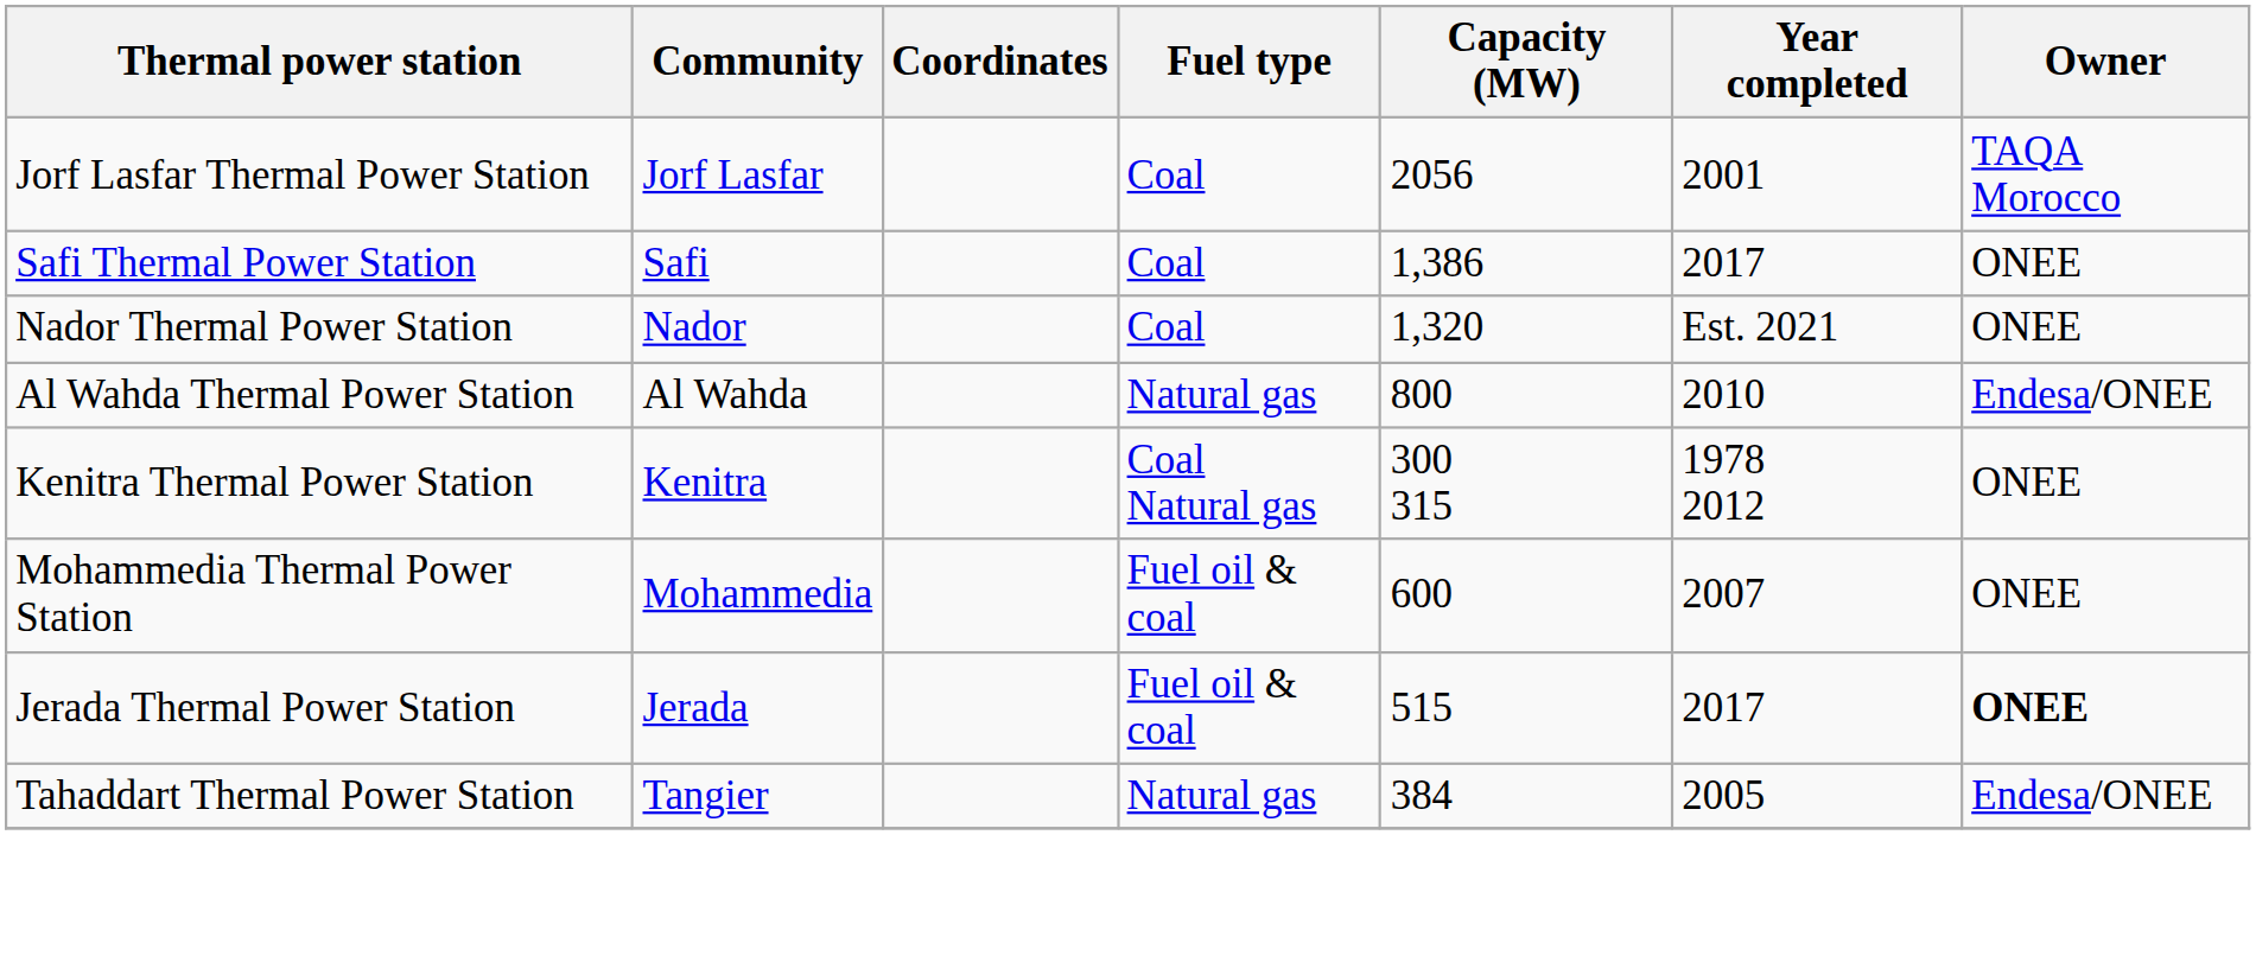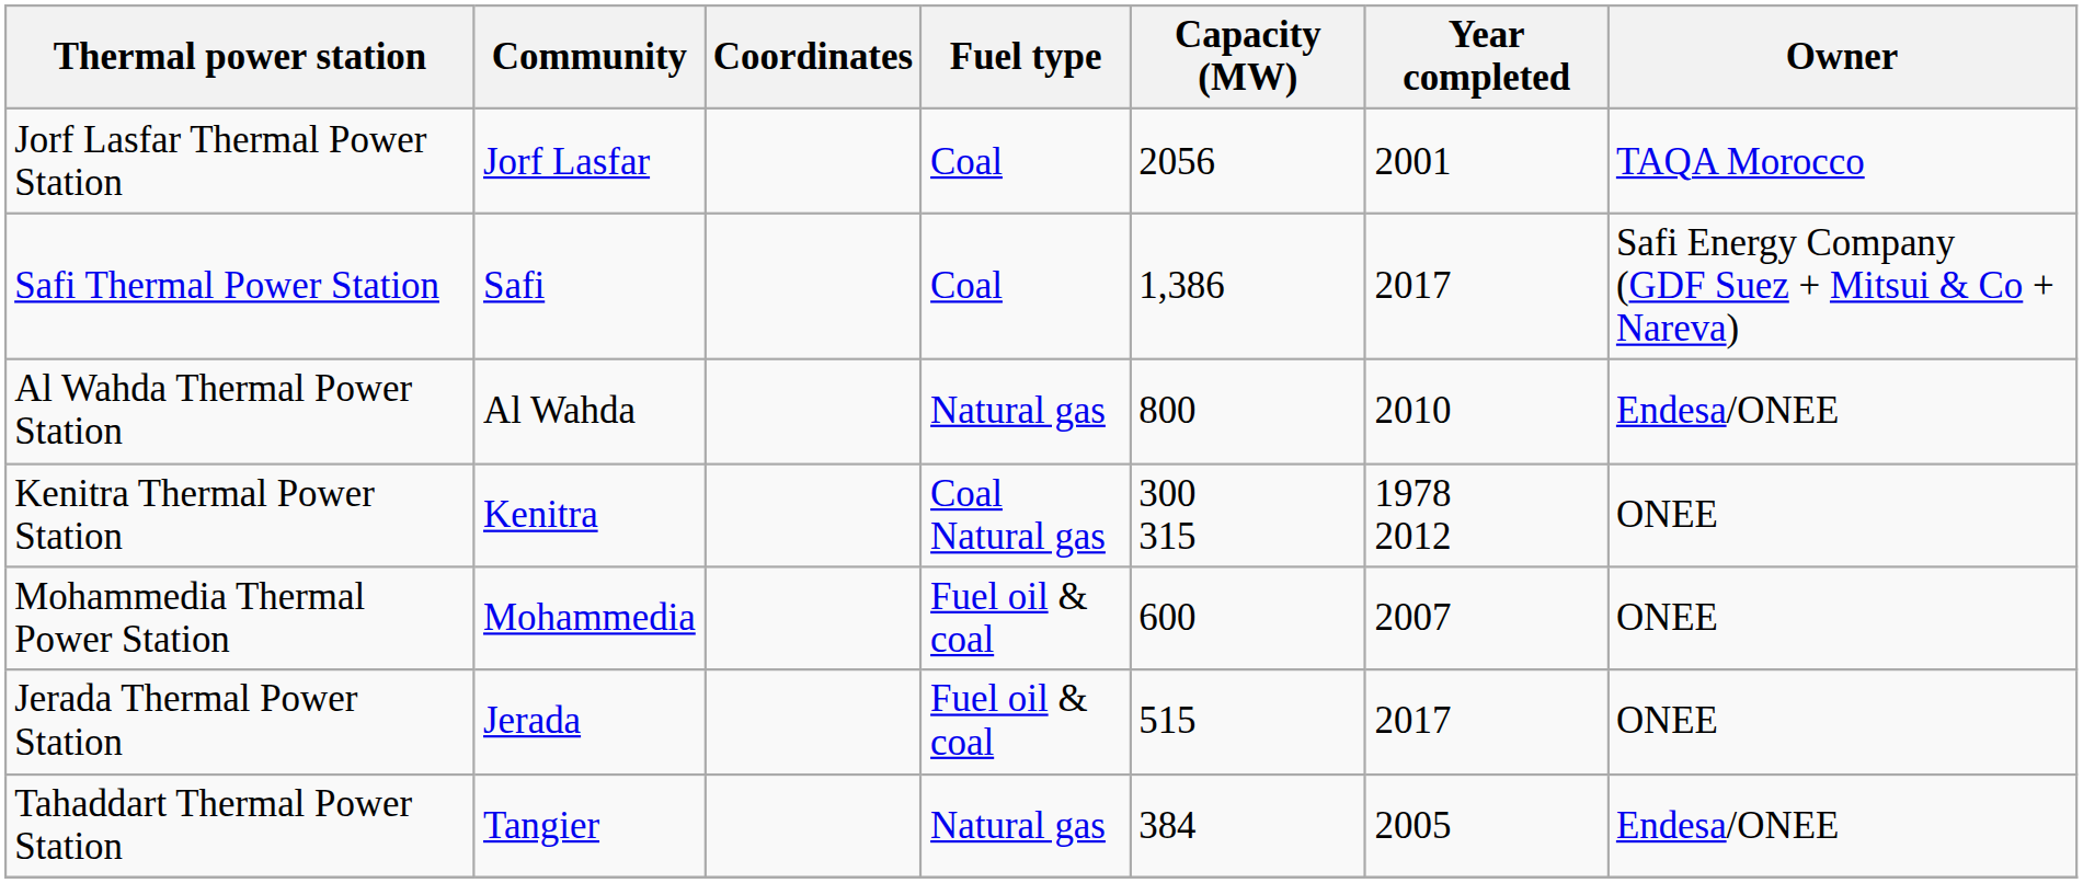Safi Thermal Power Station | Owner: ONEE -> Safi Energy Company (GDF Suez + Mitsui & Co + Nareva)
- row: Nador Thermal Power Station | Nador | Coal | 1,320 | Est. 2021 | ONEE
Jerada Thermal Power Station | Owner: bold -> normal
